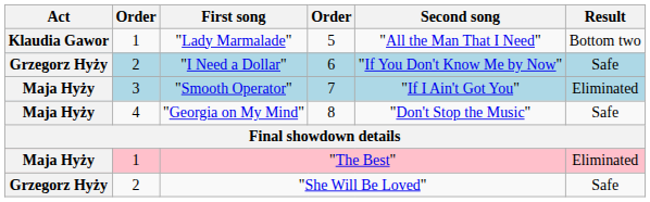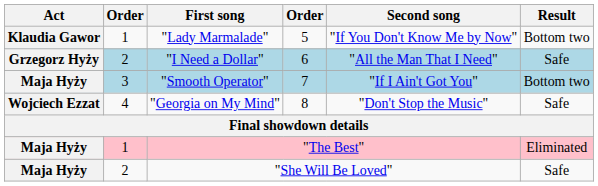"Lady Marmalade" | Second song: "All the Man That I Need" -> "If You Don't Know Me by Now"
"I Need a Dollar" | Second song: "If You Don't Know Me by Now" -> "All the Man That I Need"
"Smooth Operator" | Result: Eliminated -> Bottom two
"Georgia on My Mind" | Act: Maja Hyży -> Wojciech Ezzat
"She Will Be Loved" | Act: Grzegorz Hyży -> Maja Hyży
